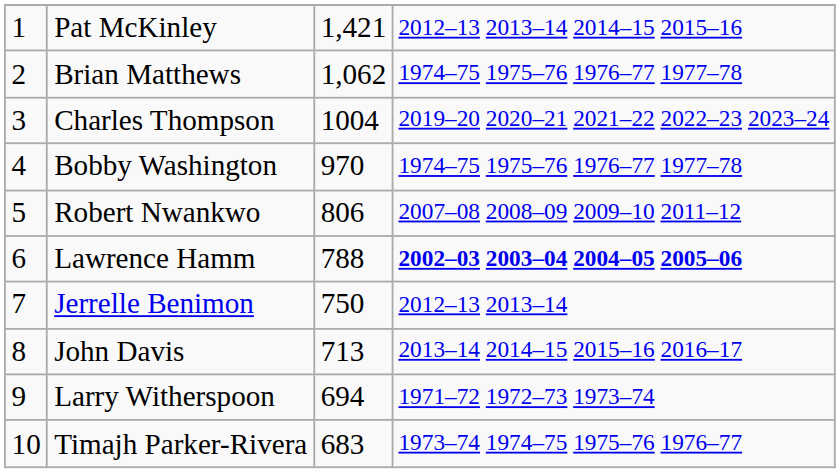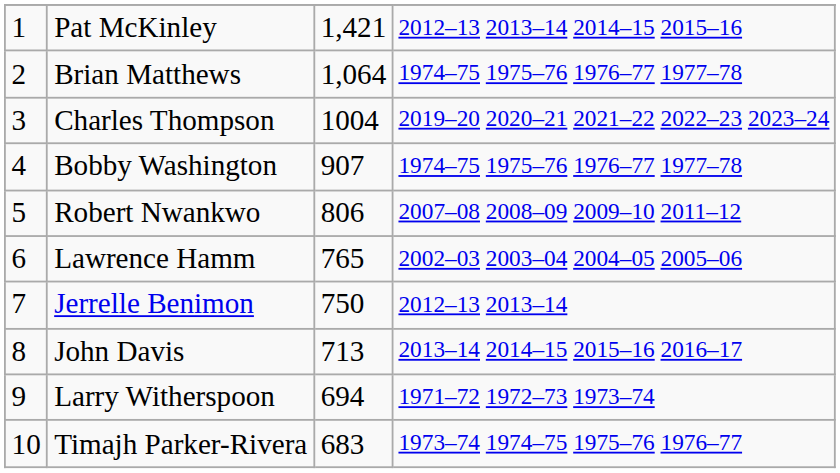Brian Matthews | column 3: 1,062 -> 1,064
Bobby Washington | column 3: 970 -> 907
Lawrence Hamm | column 3: 788 -> 765
Lawrence Hamm | column 4: bold -> normal
